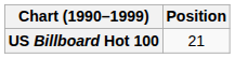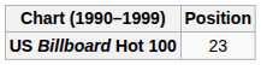US Billboard Hot 100 | Position: 21 -> 23
